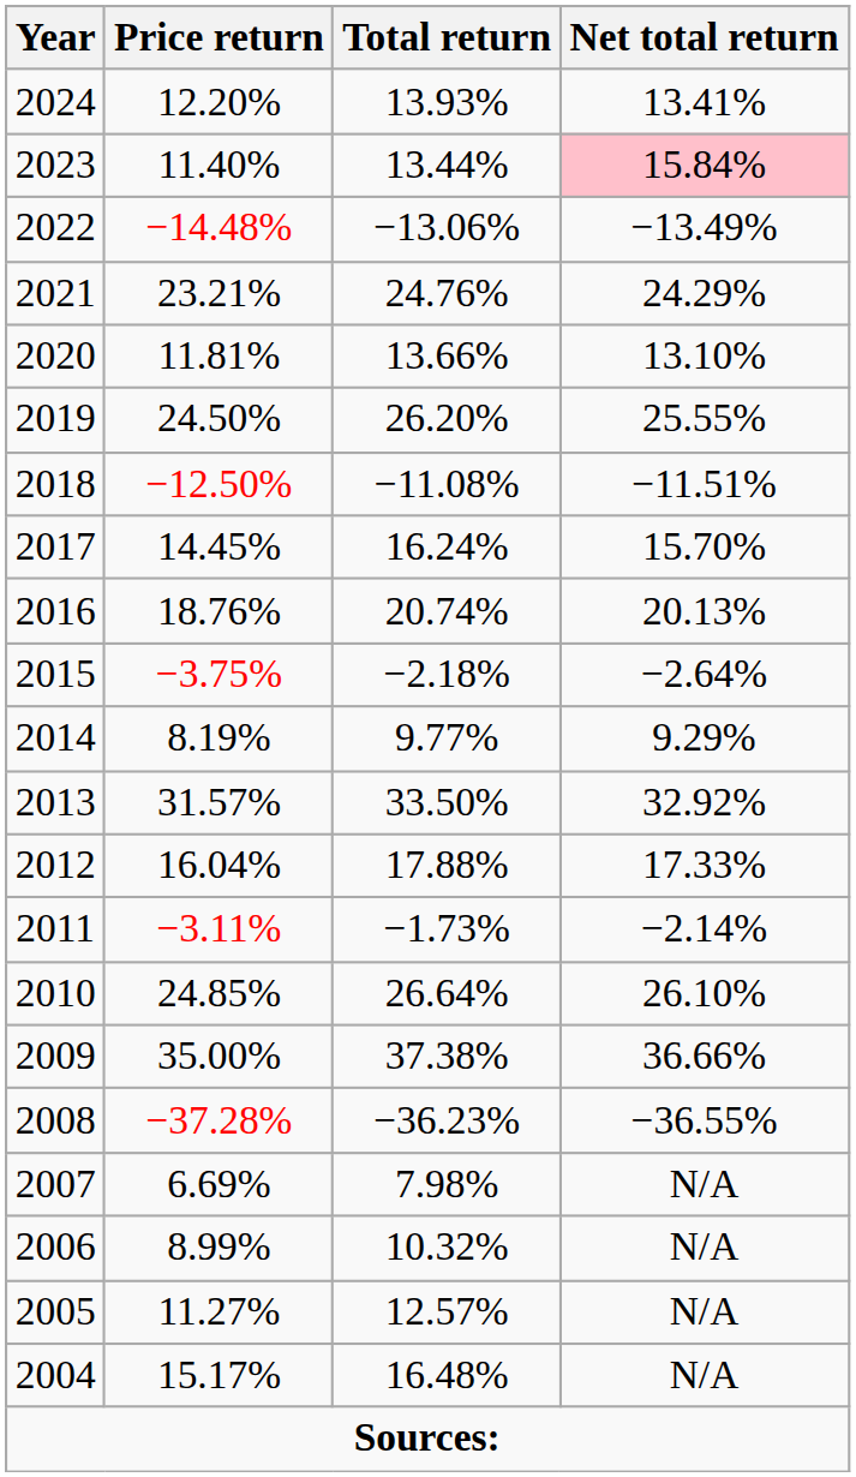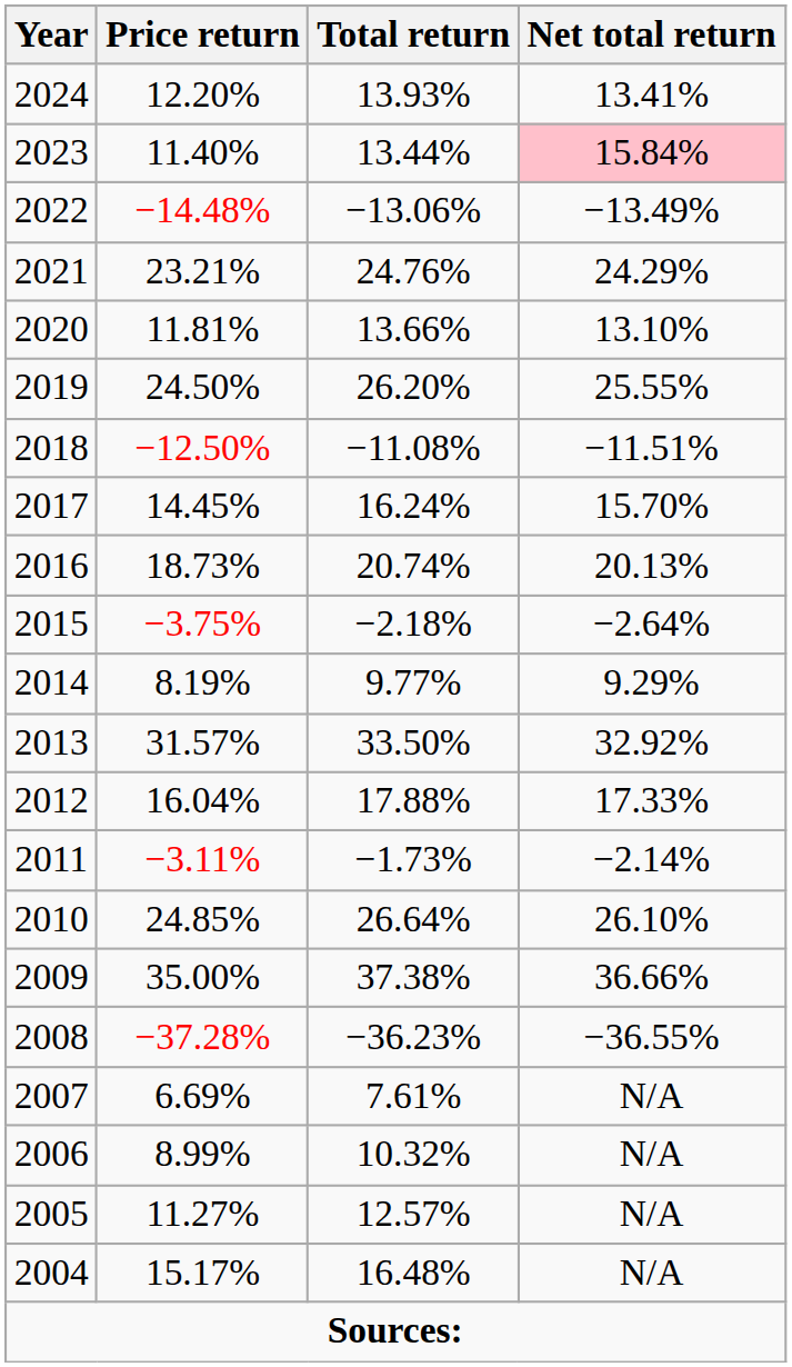2016 | Price return: 18.76% -> 18.73%
2007 | Total return: 7.98% -> 7.61%
